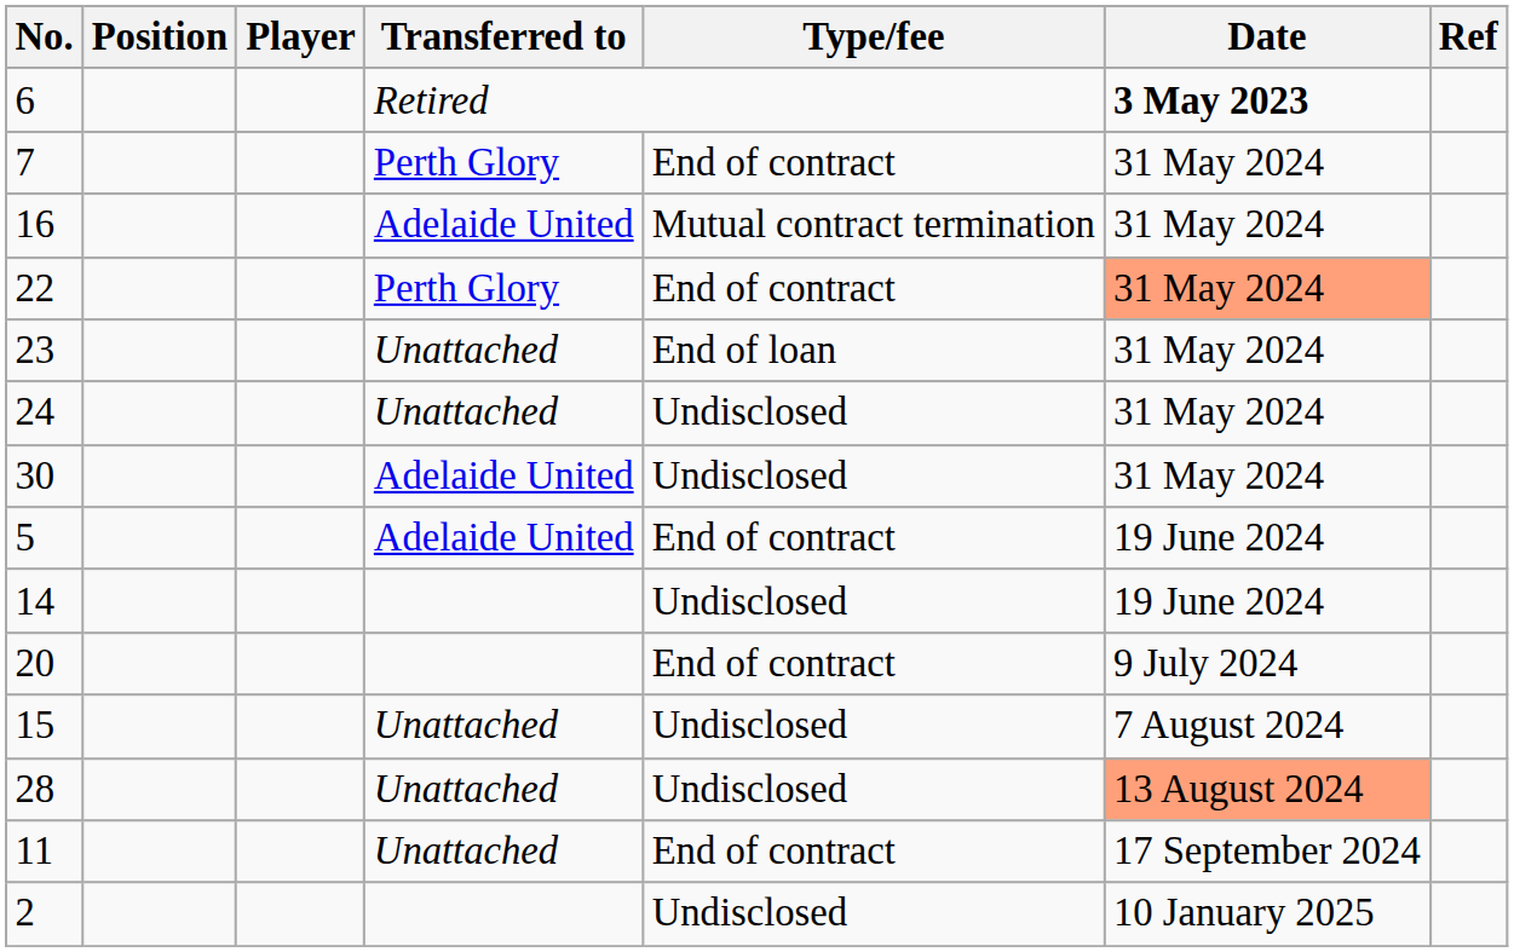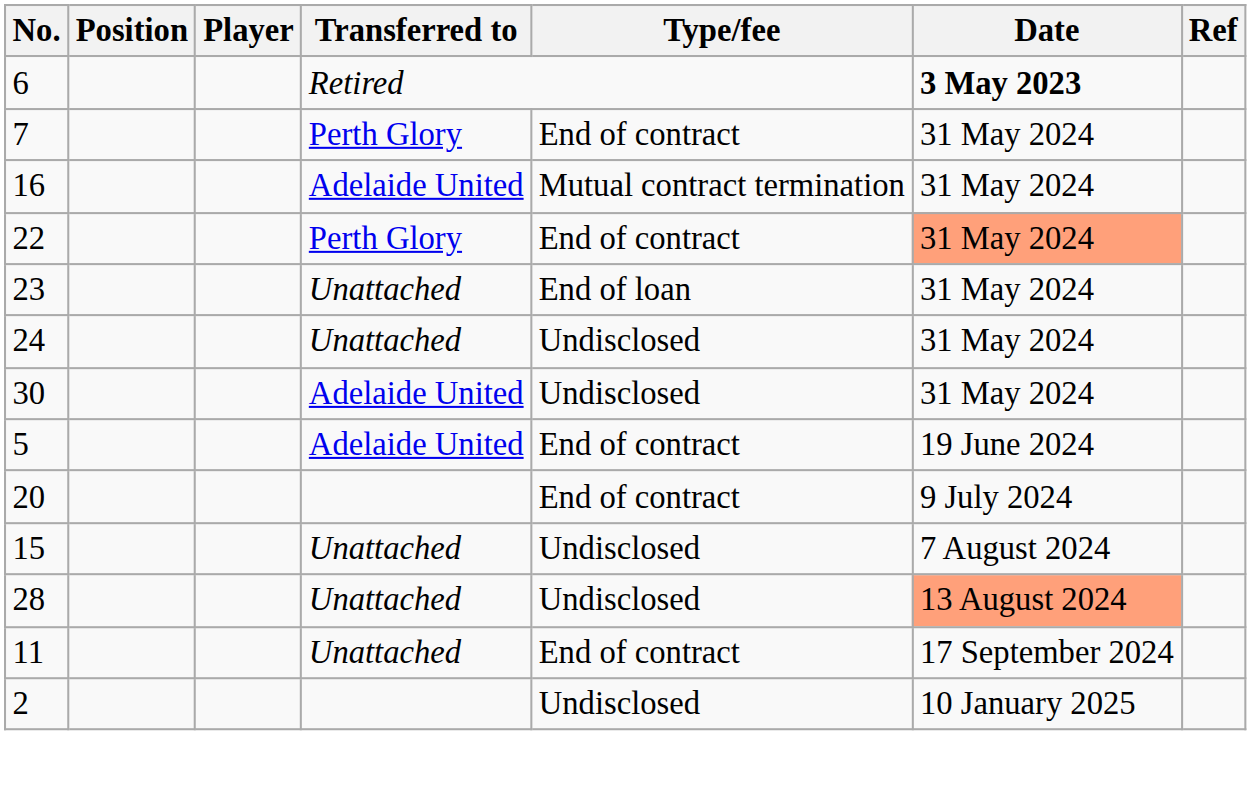- row: 14 | Undisclosed | 19 June 2024
